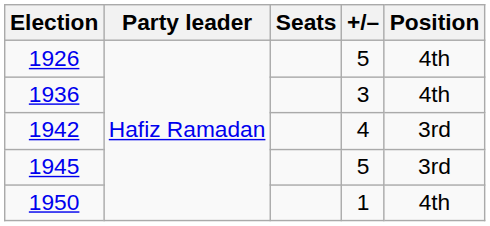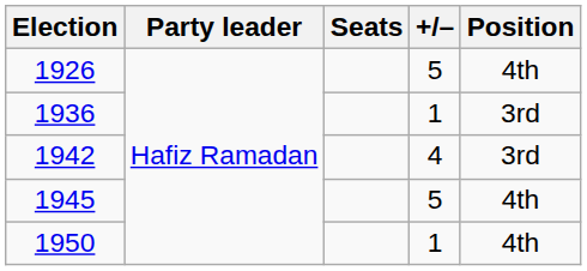1936 | +/–: 3 -> 1
1936 | Position: 4th -> 3rd
1945 | Position: 3rd -> 4th
